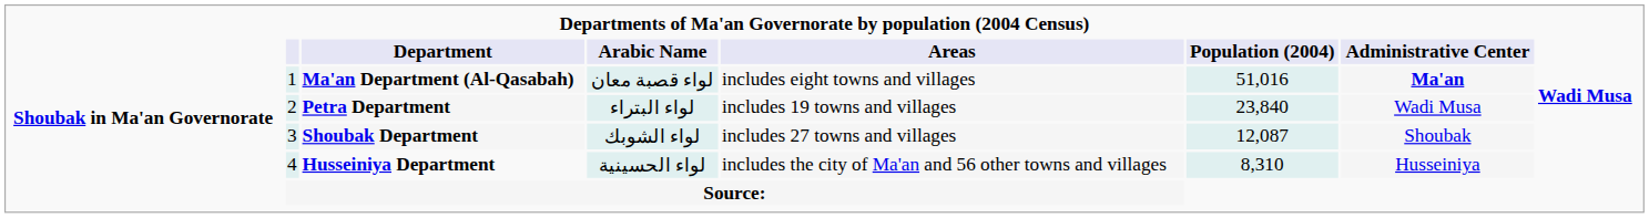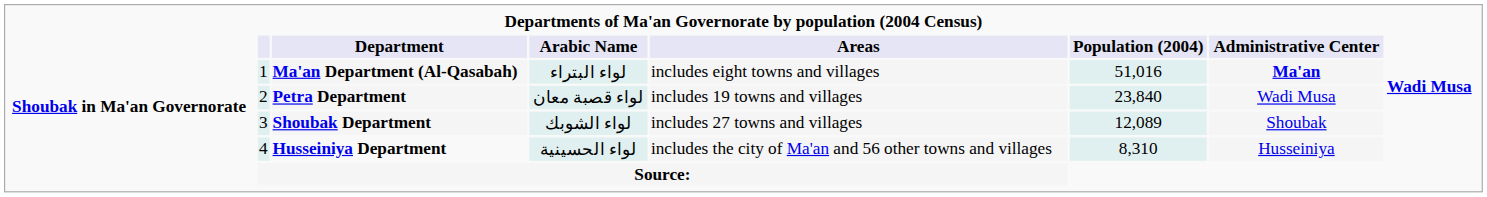Ma'an Department (Al-Qasabah) | Arabic Name: لواء قصبة معان -> لواء البتراء
Petra Department | Arabic Name: لواء البتراء -> لواء قصبة معان
Shoubak Department | Population (2004): 12,087 -> 12,089
